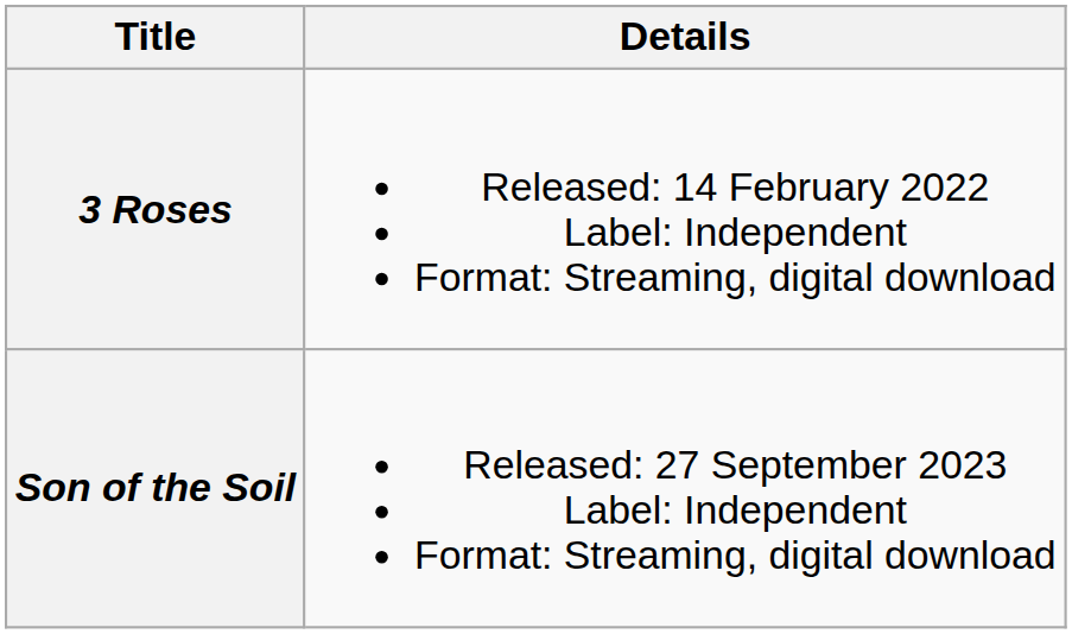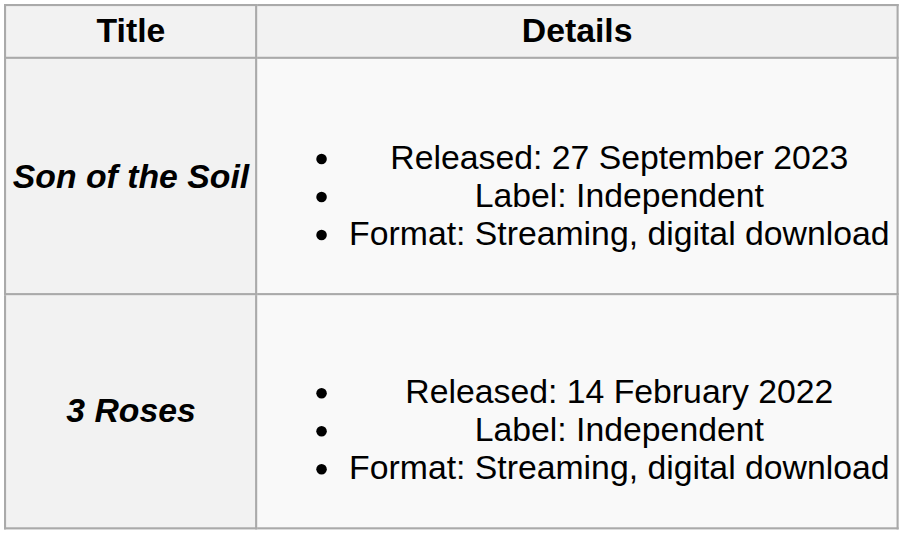rows swapped: 3 Roses <-> Son of the Soil
